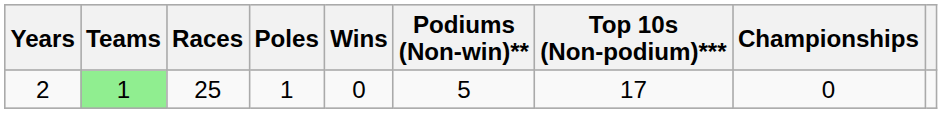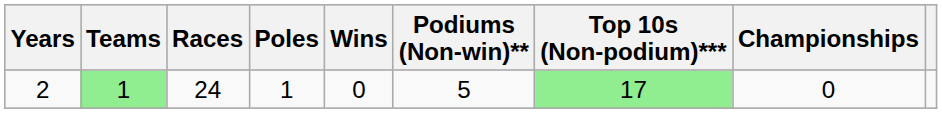2 | Races: 25 -> 24
2 | Top 10s (Non-podium)***: no background -> lightgreen background
